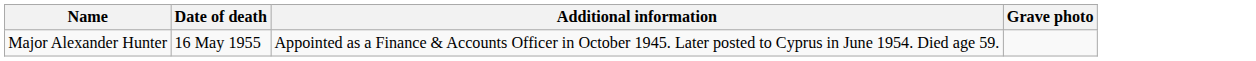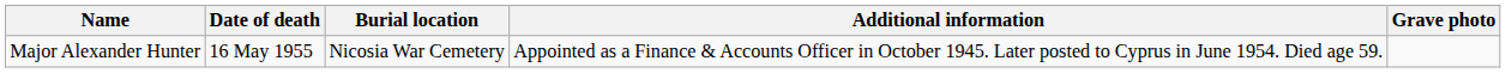+ column: Burial location | Nicosia War Cemetery
